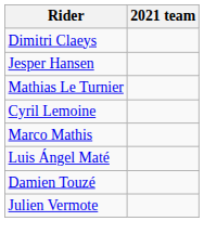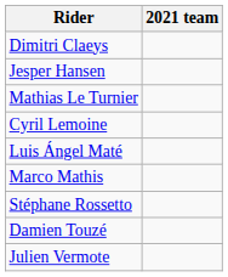rows swapped: Luis Ángel Maté <-> Marco Mathis
+ row: Stéphane Rossetto
